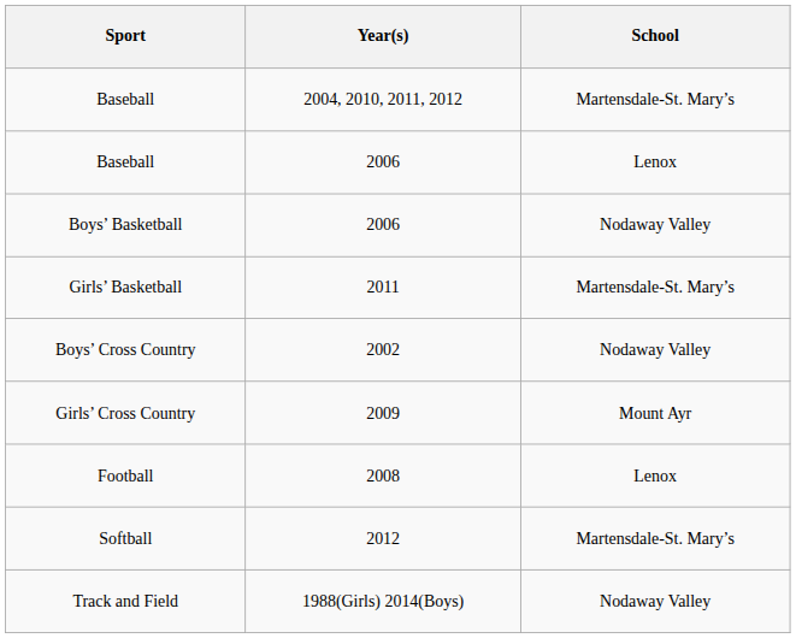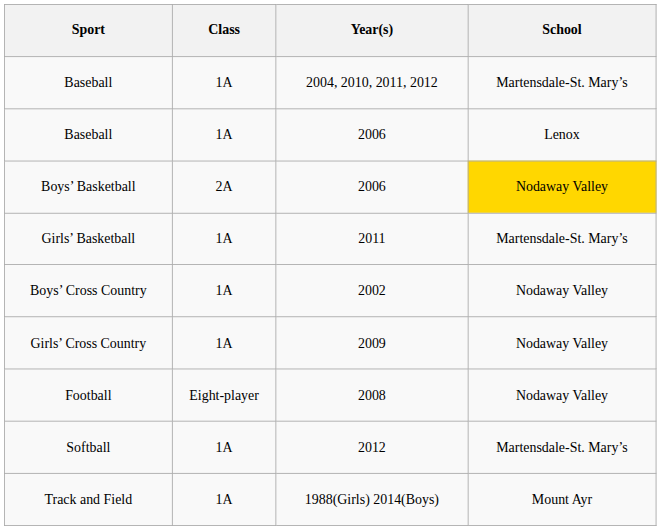+ column: Class | 1A | 1A | 2A | 1A | 1A | 1A | Eight-player | 1A | 1A
Boys’ Basketball | School: no background -> gold background
Girls’ Cross Country | School: Mount Ayr -> Nodaway Valley
Football | School: Lenox -> Nodaway Valley
Track and Field | School: Nodaway Valley -> Mount Ayr
